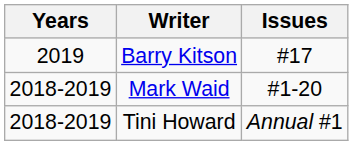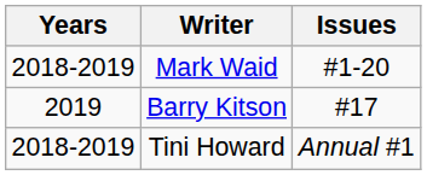rows swapped: Mark Waid <-> Barry Kitson
